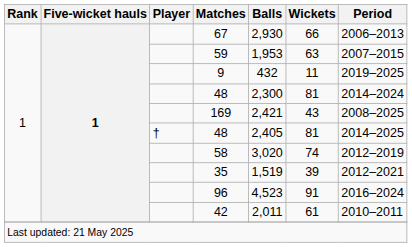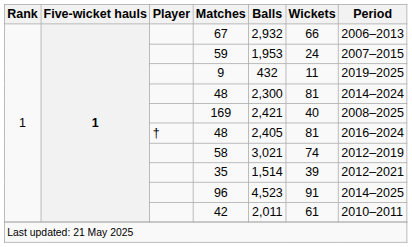67 | Balls: 2,930 -> 2,932
59 | Wickets: 63 -> 24
169 | Wickets: 43 -> 40
† / 48 | Period: 2014–2025 -> 2016–2024
58 | Balls: 3,020 -> 3,021
35 | Balls: 1,519 -> 1,514
96 | Period: 2016–2024 -> 2014–2025
